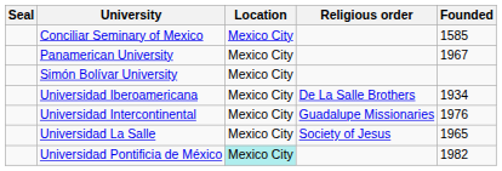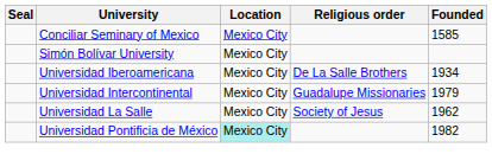- row: Panamerican University | Mexico City | 1967
Universidad Intercontinental | Founded: 1976 -> 1979
Universidad La Salle | Founded: 1965 -> 1962
